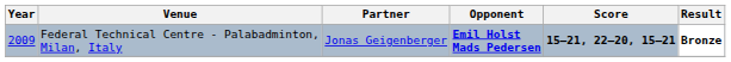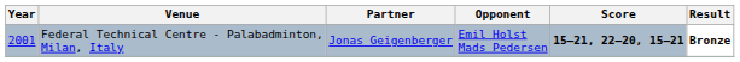Federal Technical Centre - Palabadminton, Milan, Italy | Year: 2009 -> 2001
Federal Technical Centre - Palabadminton, Milan, Italy | Opponent: bold -> normal
